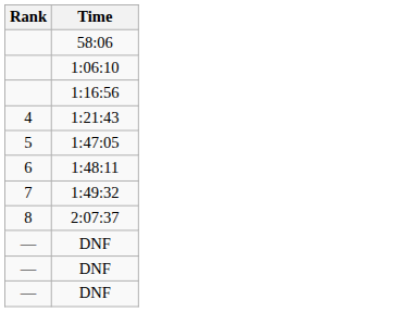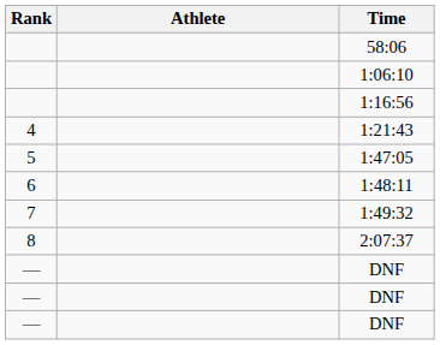+ column: Athlete
